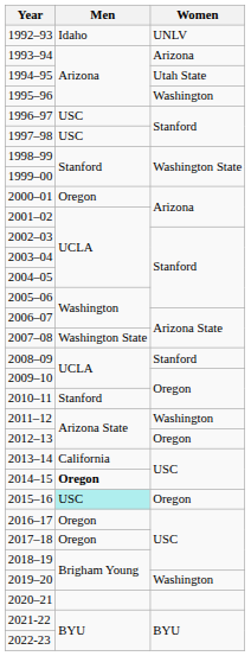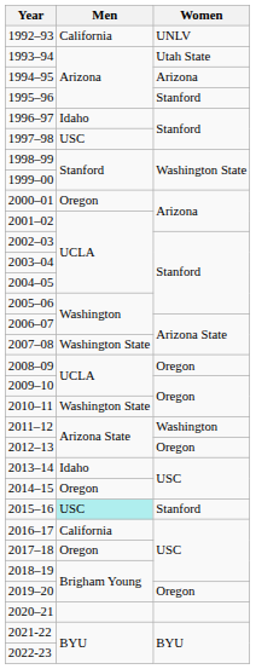1992–93 | Men: Idaho -> California
1993–94 | Women: Arizona -> Utah State
1994–95 | Women: Utah State -> Arizona
1995–96 | Women: Washington -> Stanford
1996–97 | Men: USC -> Idaho
2008–09 | Women: Stanford -> Oregon
2010–11 | Men: Stanford -> Washington State
2013–14 | Men: California -> Idaho
2014–15 | Men: bold -> normal
2015–16 | Women: Oregon -> Stanford
2016–17 | Men: Oregon -> California
2019–20 | Women: Washington -> Oregon
